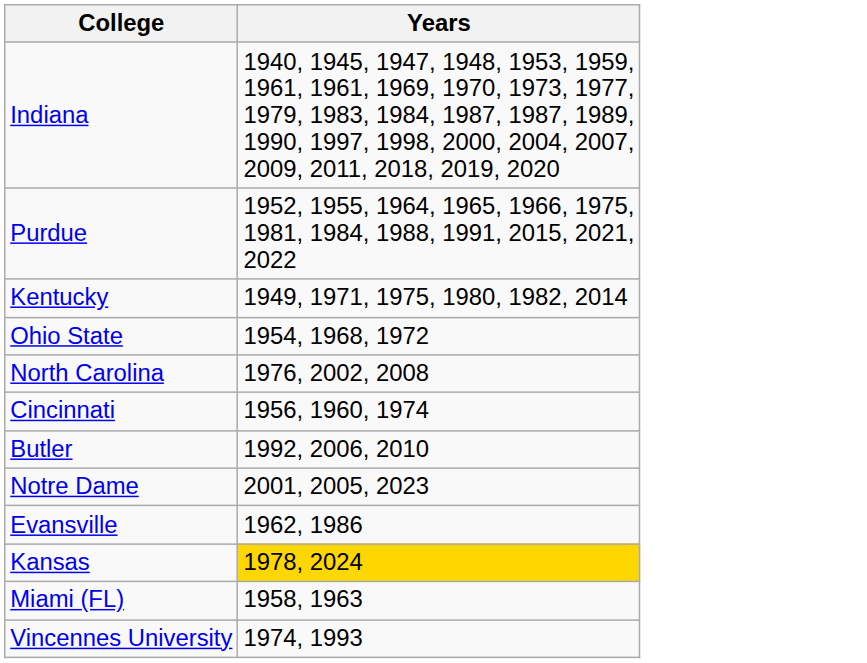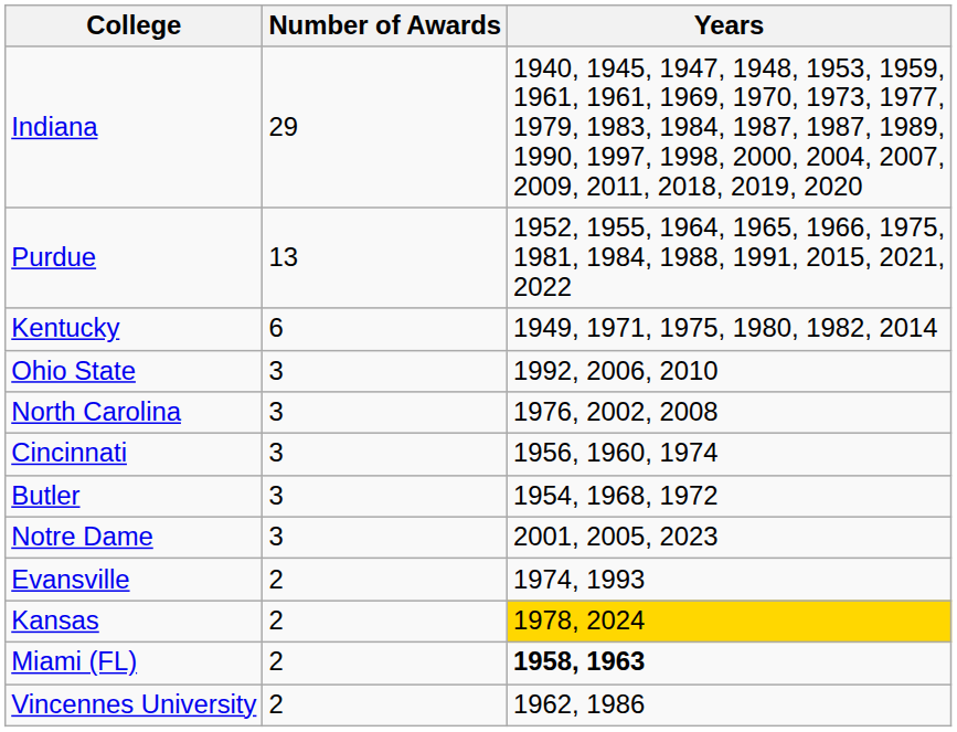+ column: Number of Awards | 29 | 13 | 6 | 3 | 3 | 3 | 3 | 3 | 2 | 2 | 2 | 2
Ohio State | Years: 1954, 1968, 1972 -> 1992, 2006, 2010
Butler | Years: 1992, 2006, 2010 -> 1954, 1968, 1972
Evansville | Years: 1962, 1986 -> 1974, 1993
Miami (FL) | Years: normal -> bold
Vincennes University | Years: 1974, 1993 -> 1962, 1986
